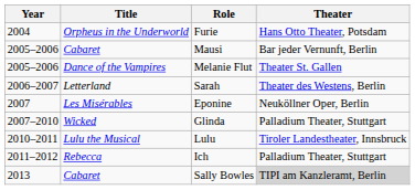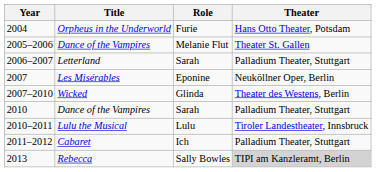- row: 2005–2006 | Cabaret | Mausi | Bar jeder Vernunft, Berlin
2006–2007 / Sarah | Theater: Theater des Westens, Berlin -> Palladium Theater, Stuttgart
Glinda | Theater: Palladium Theater, Stuttgart -> Theater des Westens, Berlin
+ row: 2010 | Dance of the Vampires | Sarah | Palladium Theater, Stuttgart
Ich | Title: Rebecca -> Cabaret
Sally Bowles | Title: Cabaret -> Rebecca
